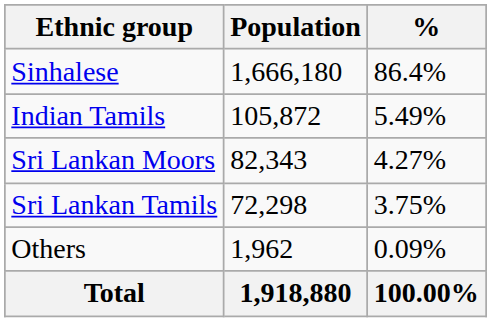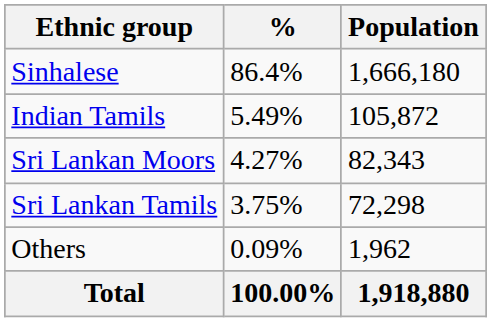columns swapped: Population <-> %
